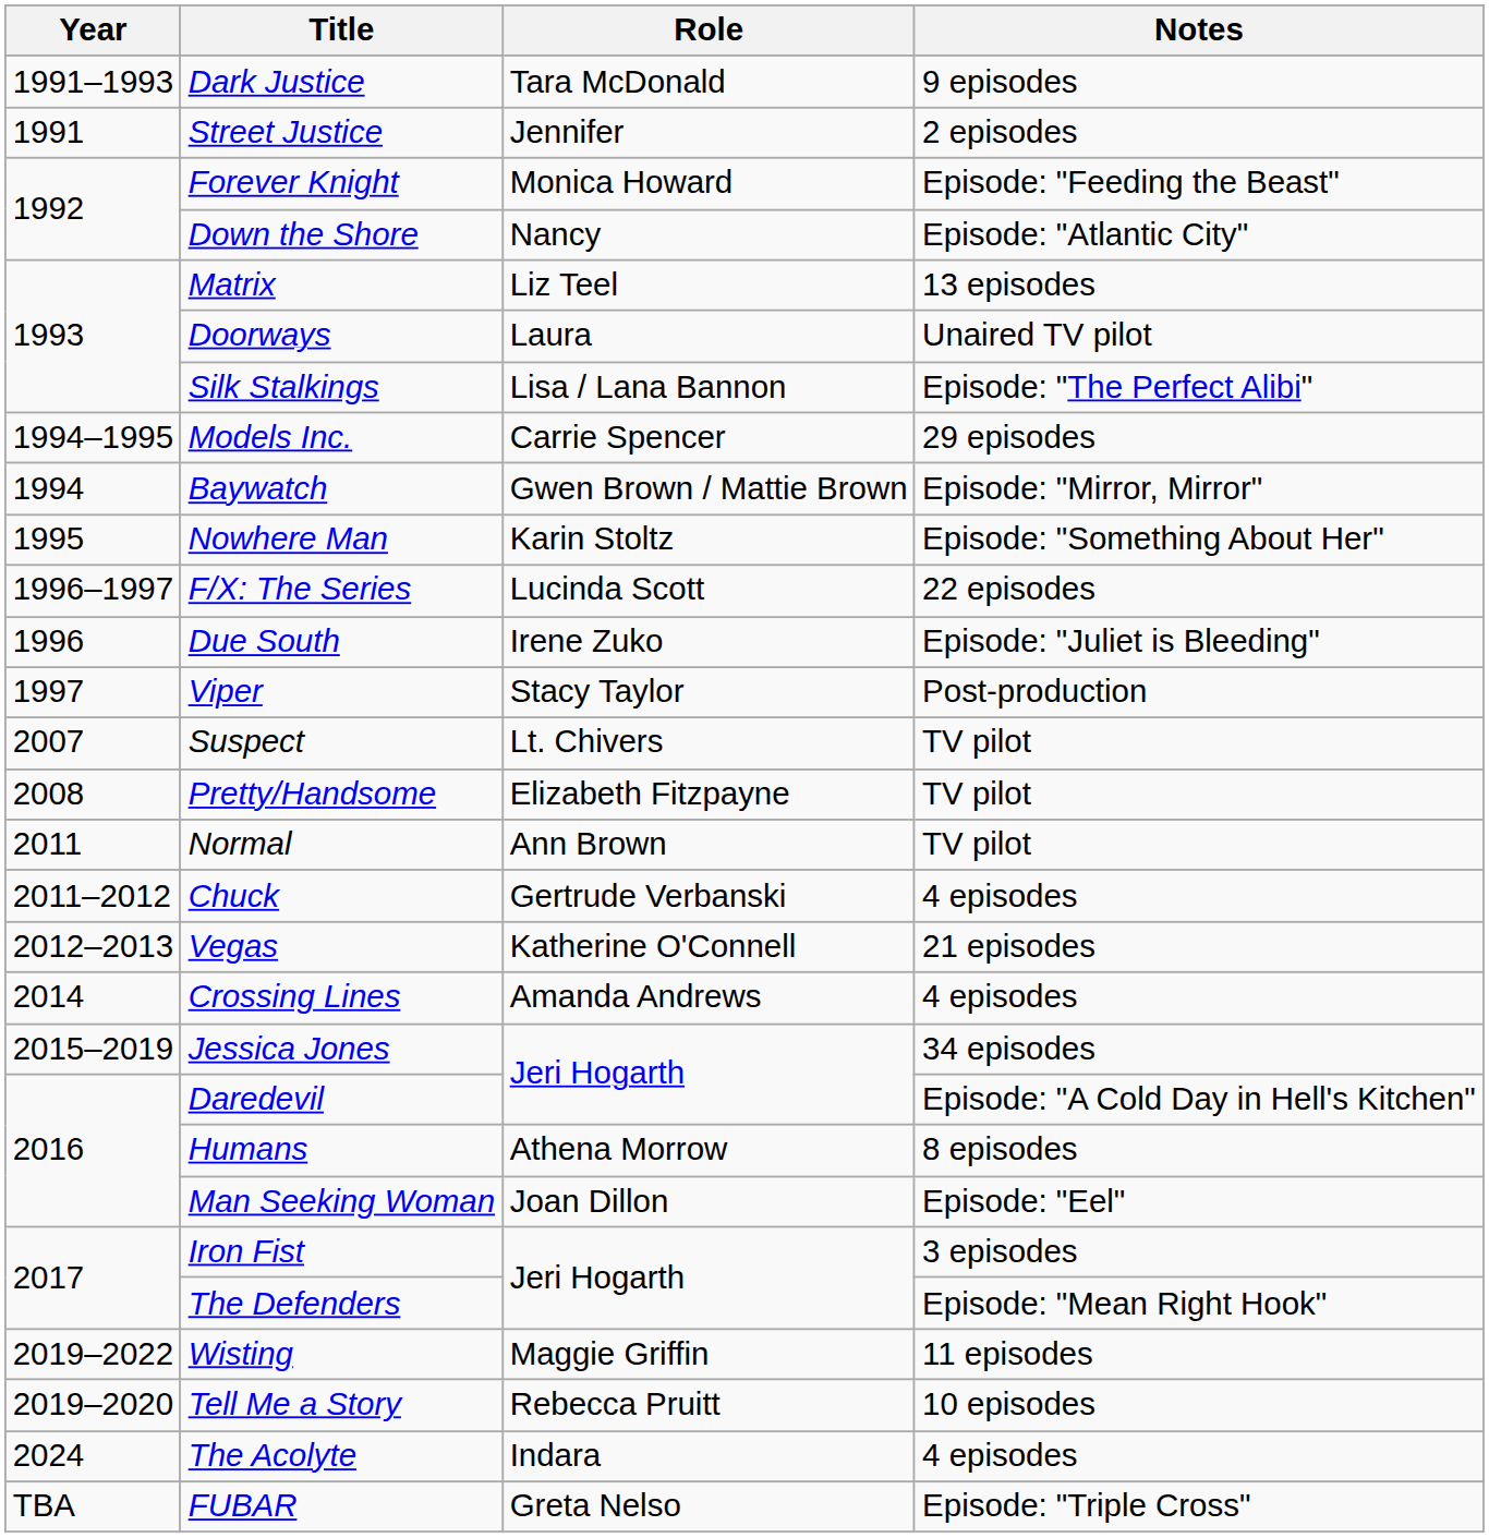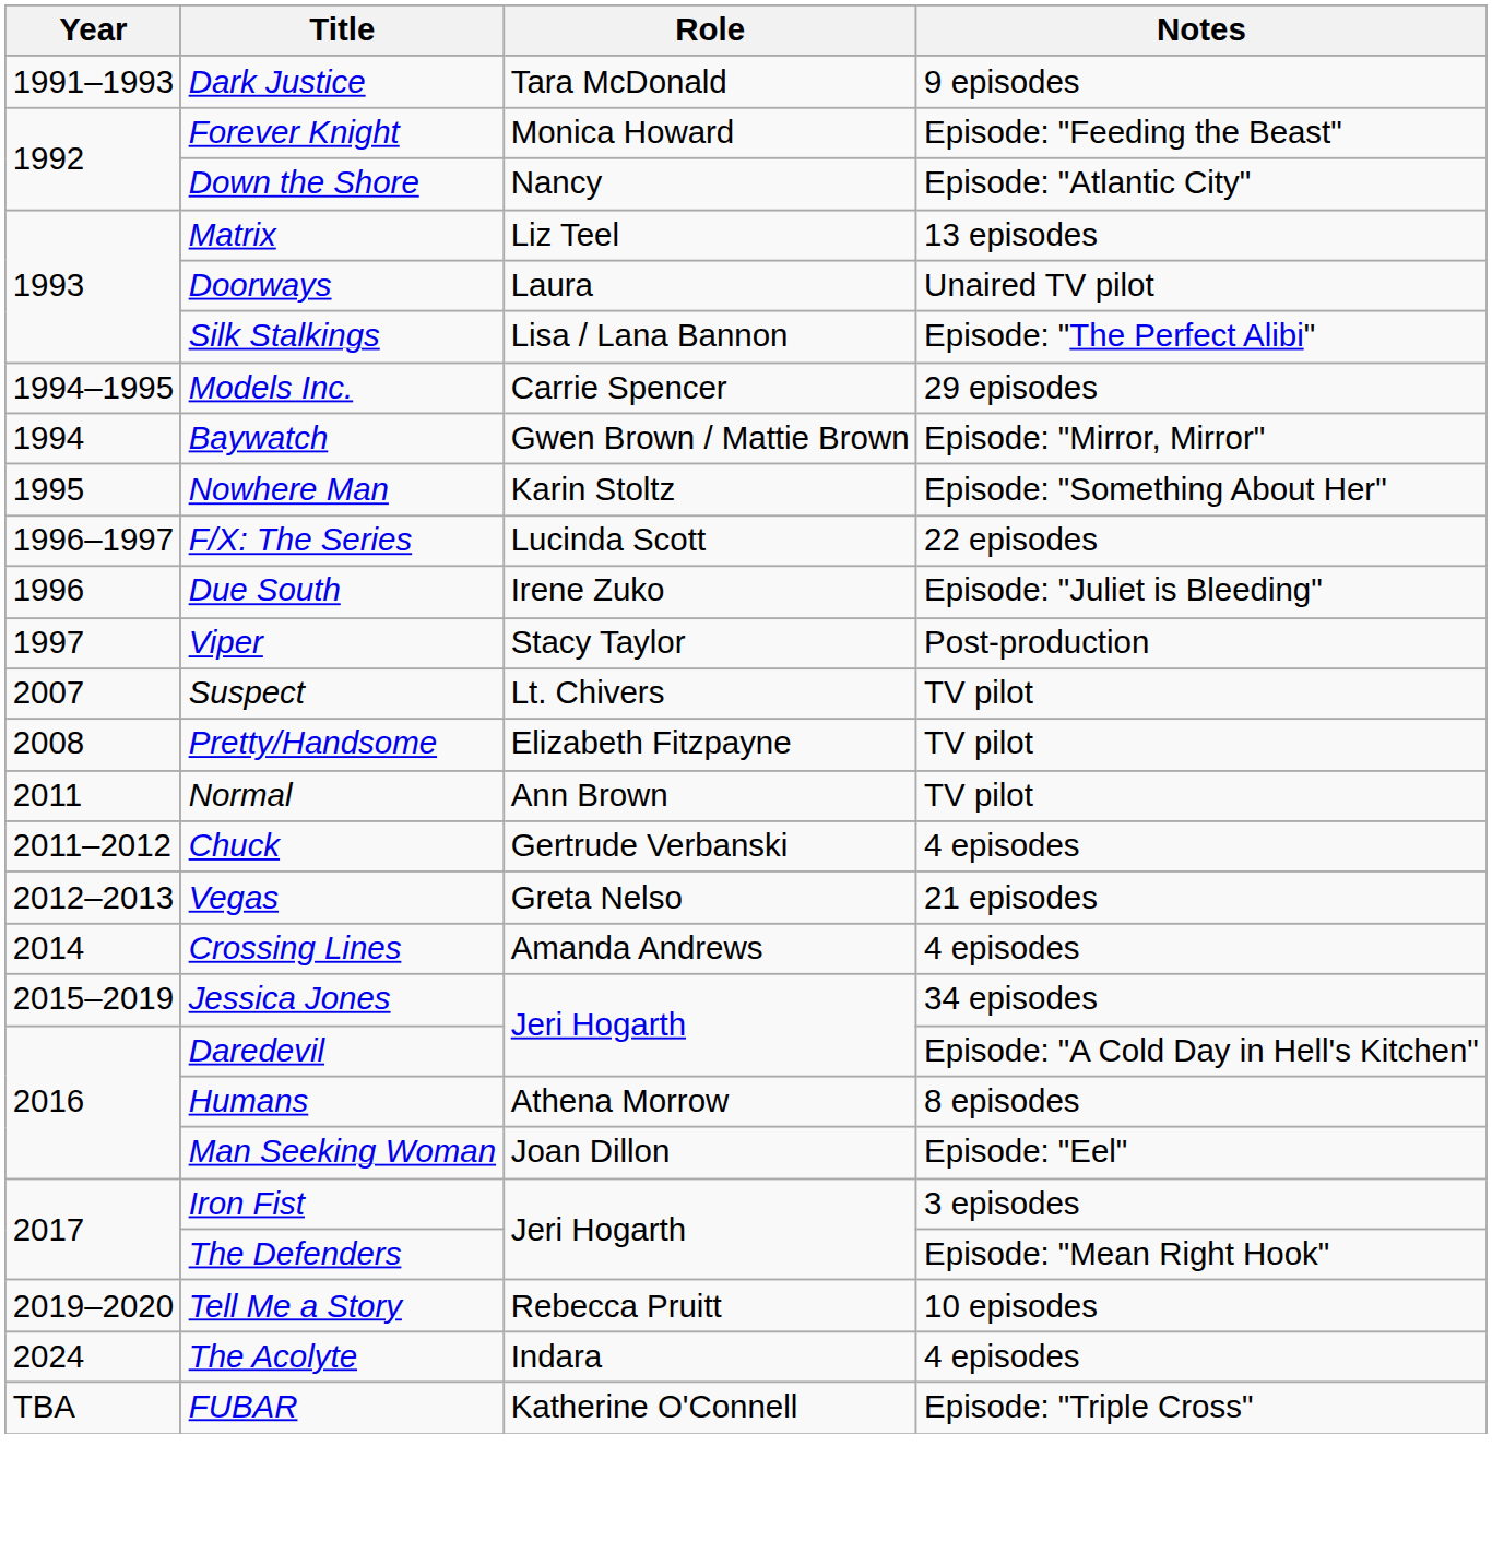- row: 1991 | Street Justice | Jennifer | 2 episodes
Vegas | Role: Katherine O'Connell -> Greta Nelso
- row: 2019–2022 | Wisting | Maggie Griffin | 11 episodes
FUBAR | Role: Greta Nelso -> Katherine O'Connell
